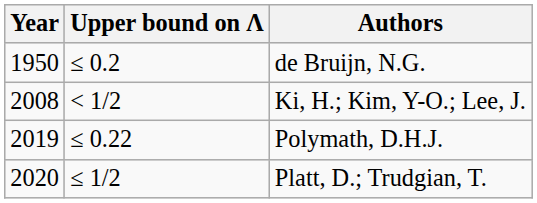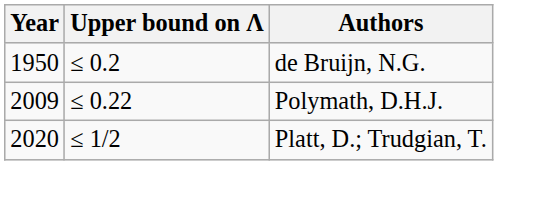- row: 2008 | < 1/2 | Ki, H.; Kim, Y-O.; Lee, J.
Polymath, D.H.J. | Year: 2019 -> 2009
